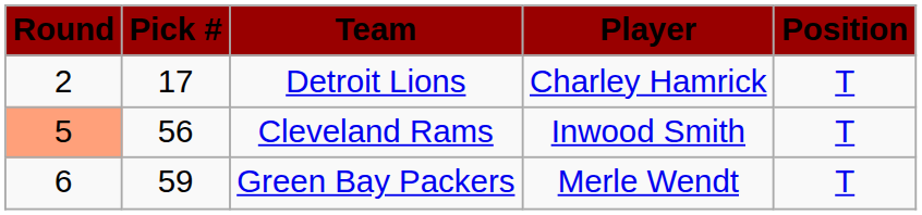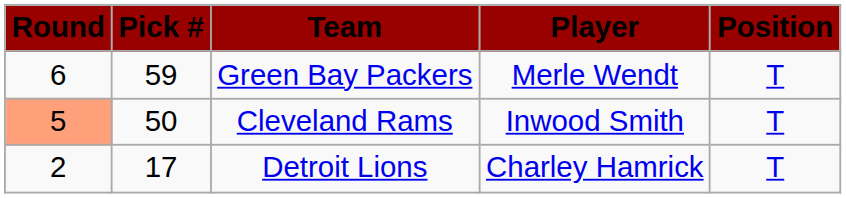rows swapped: Detroit Lions <-> Green Bay Packers
Cleveland Rams | Pick #: 56 -> 50
